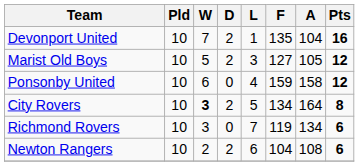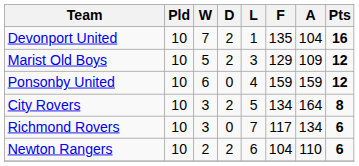Marist Old Boys | F: 127 -> 129
Marist Old Boys | A: 105 -> 109
Ponsonby United | A: 158 -> 159
City Rovers | W: bold -> normal
Richmond Rovers | F: 119 -> 117
Newton Rangers | A: 108 -> 110
